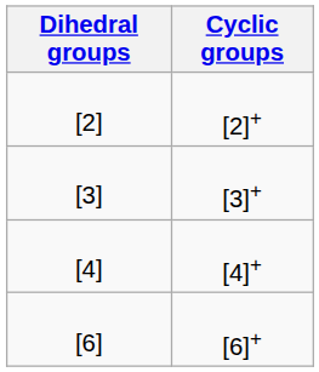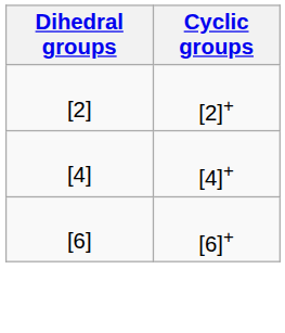- row: [3] | [3]+
